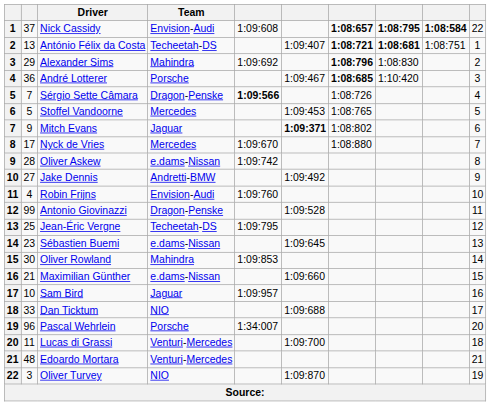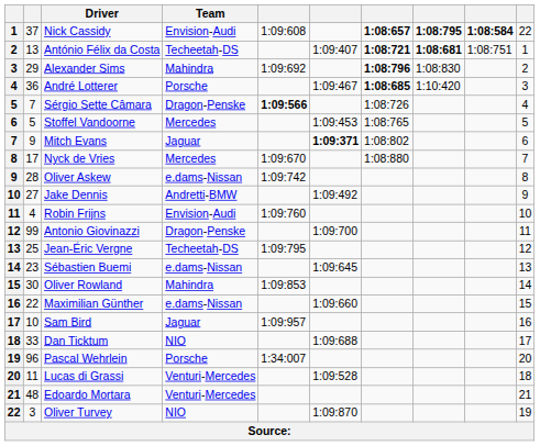Antonio Giovinazzi | column 6: 1:09:528 -> 1:09:700
Maximilian Günther | column 2: 21 -> 22
Lucas di Grassi | column 6: 1:09:700 -> 1:09:528
